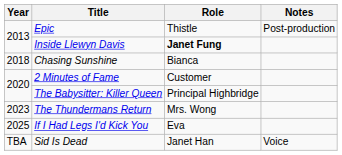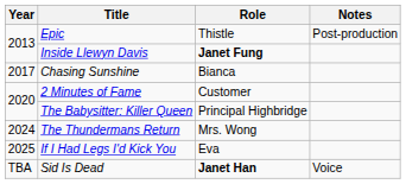Chasing Sunshine | Year: 2018 -> 2017
The Thundermans Return | Year: 2023 -> 2024
Sid Is Dead | Role: normal -> bold
